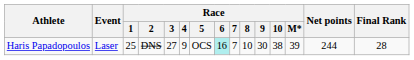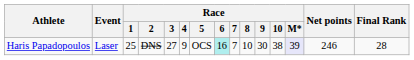Haris Papadopoulos | Race / M*: no background -> lavender background
Haris Papadopoulos | Net points: 244 -> 246
